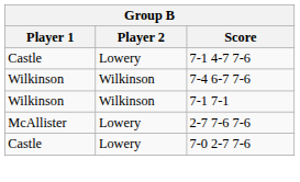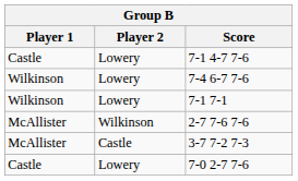7-4 6-7 7-6 | Player 2: Wilkinson -> Lowery
7-1 7-1 | Player 2: Wilkinson -> Lowery
2-7 7-6 7-6 | Player 2: Lowery -> Wilkinson
+ row: McAllister | Castle | 3-7 7-2 7-3
